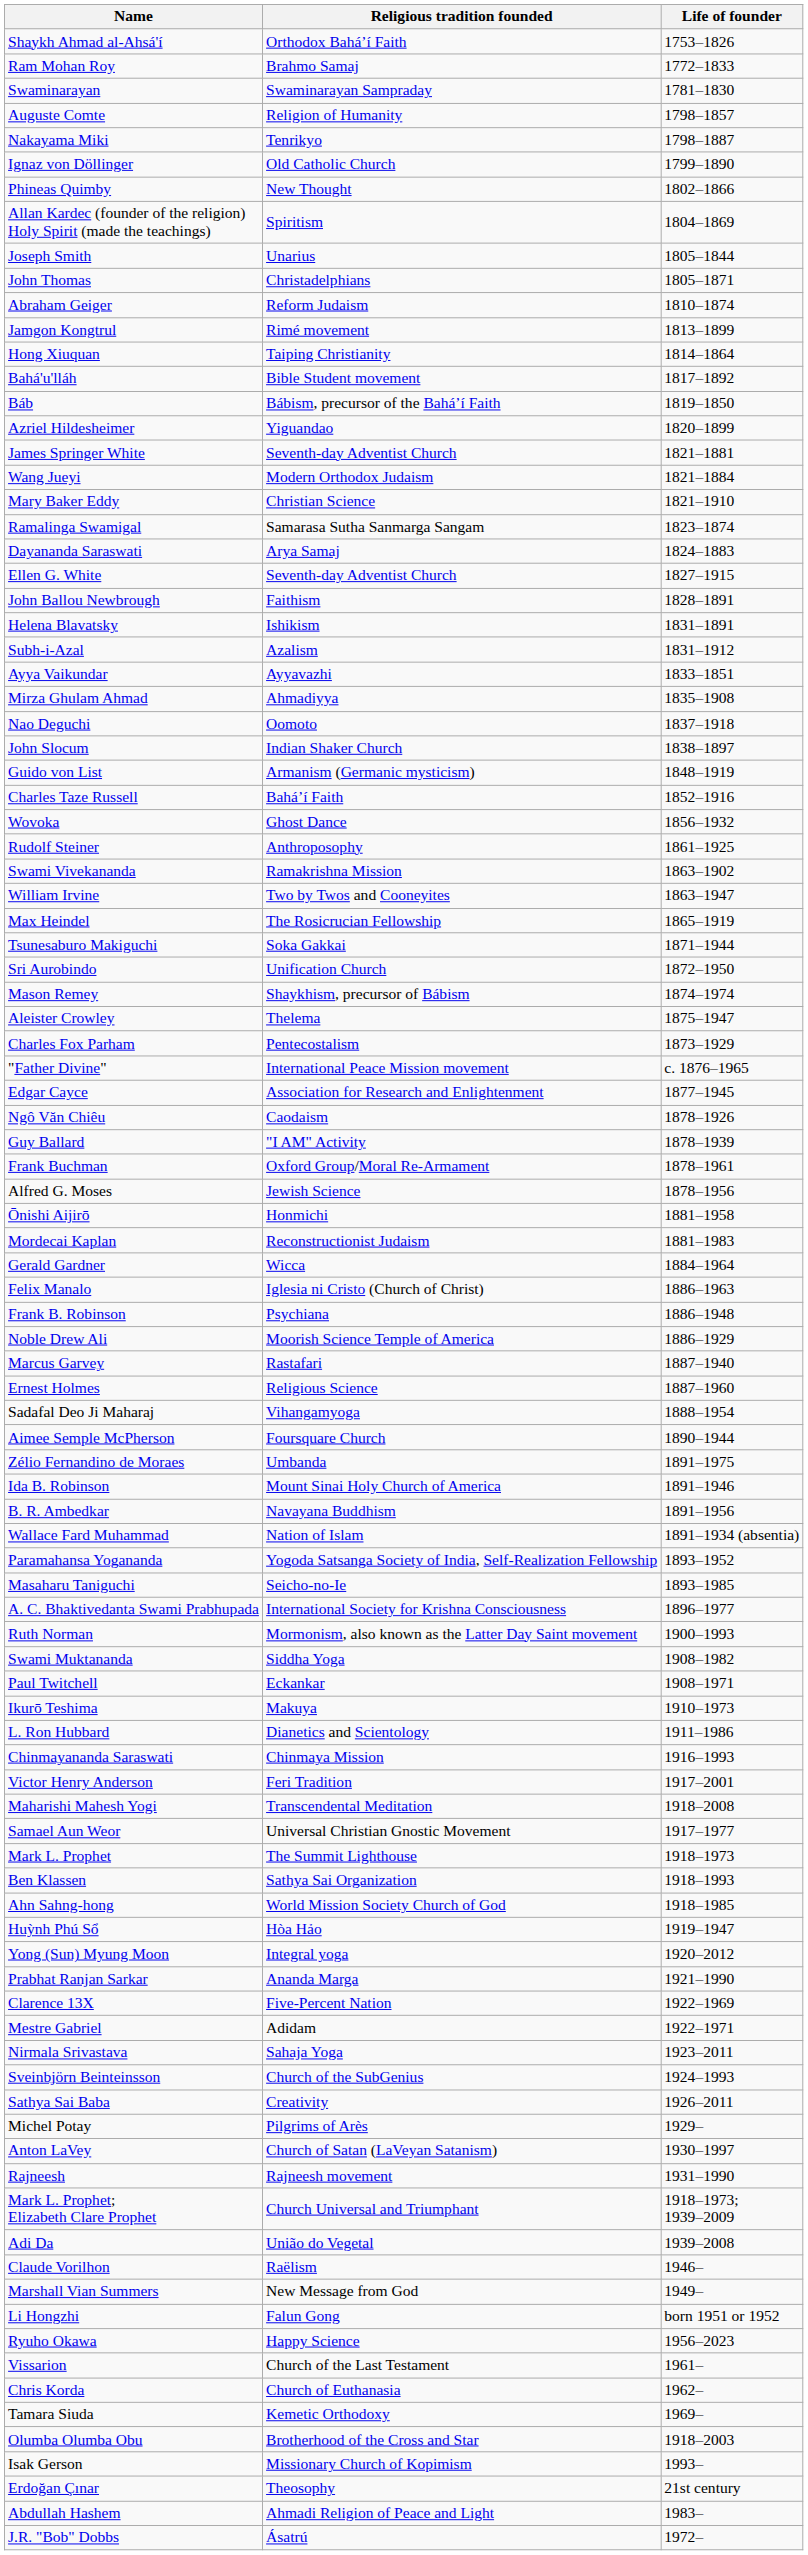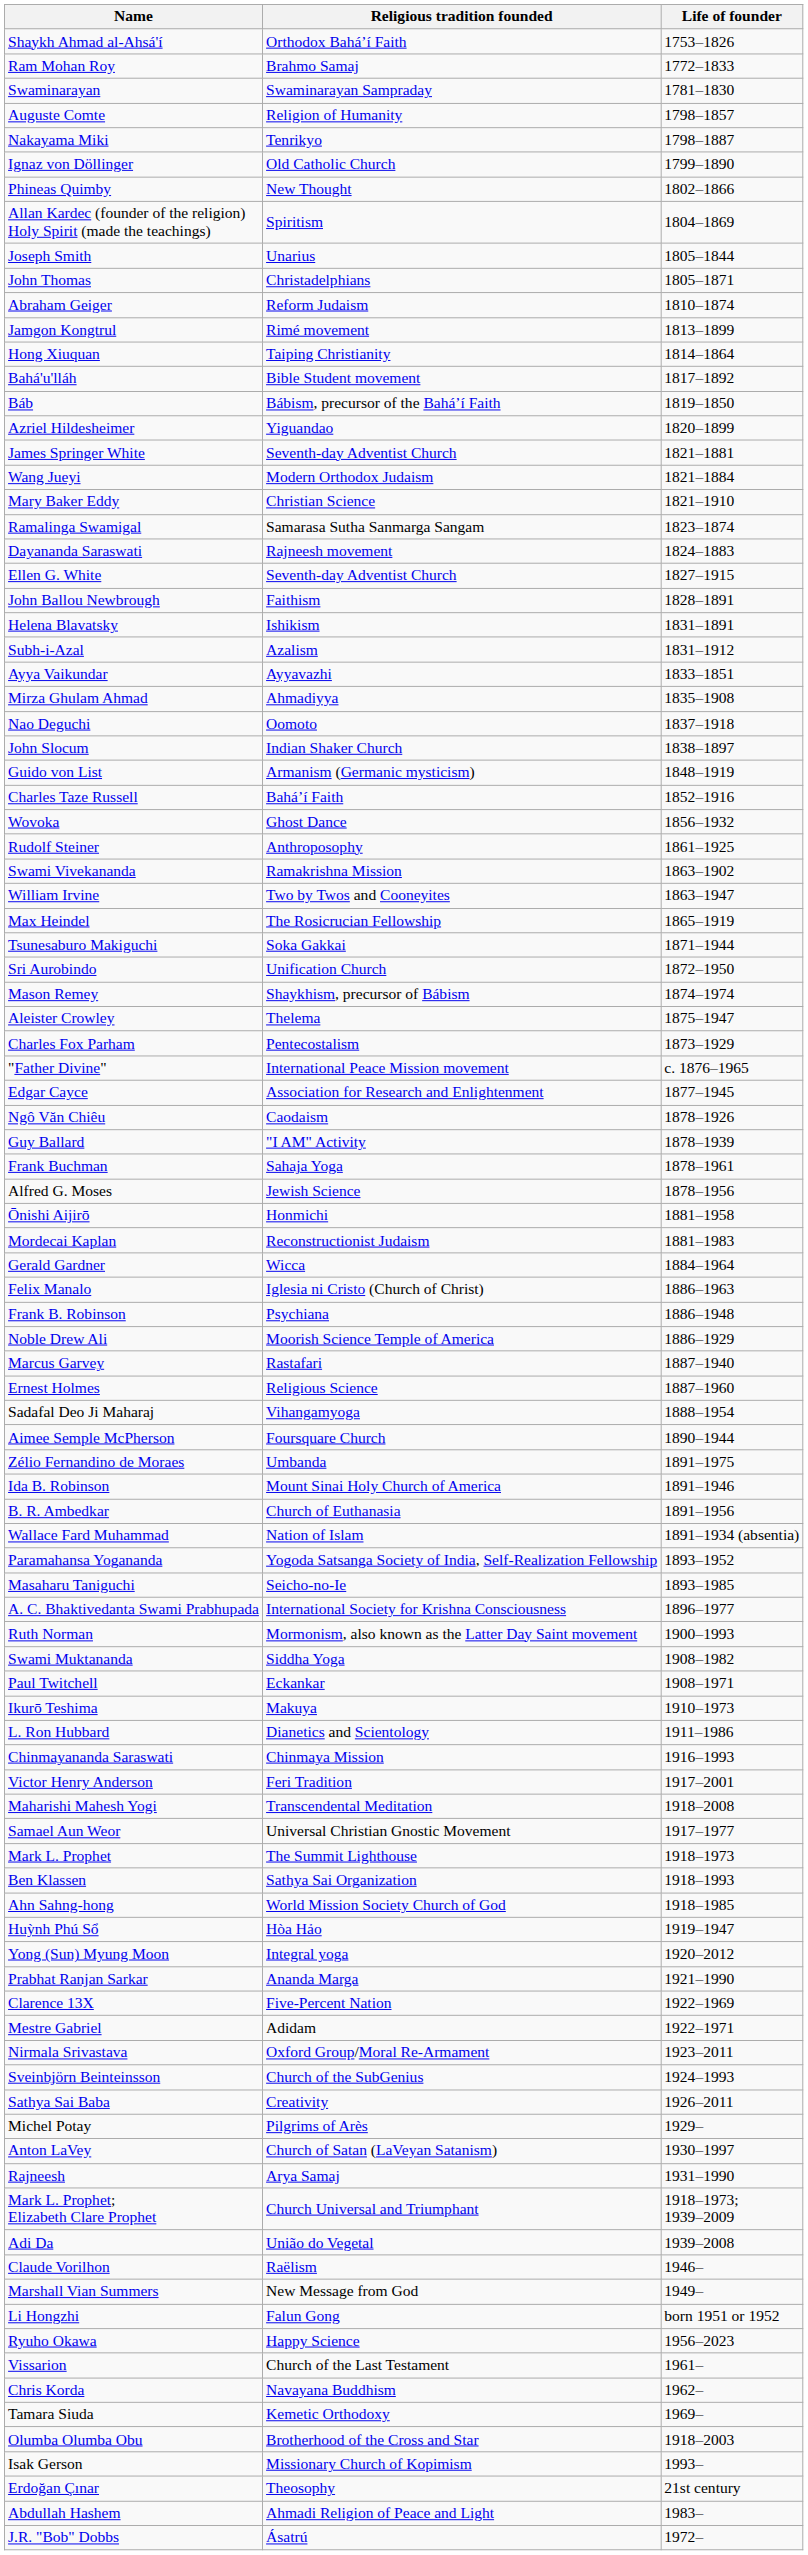Dayananda Saraswati | Religious tradition founded: Arya Samaj -> Rajneesh movement
Frank Buchman | Religious tradition founded: Oxford Group/Moral Re-Armament -> Sahaja Yoga
B. R. Ambedkar | Religious tradition founded: Navayana Buddhism -> Church of Euthanasia
Nirmala Srivastava | Religious tradition founded: Sahaja Yoga -> Oxford Group/Moral Re-Armament
Rajneesh | Religious tradition founded: Rajneesh movement -> Arya Samaj
Chris Korda | Religious tradition founded: Church of Euthanasia -> Navayana Buddhism
